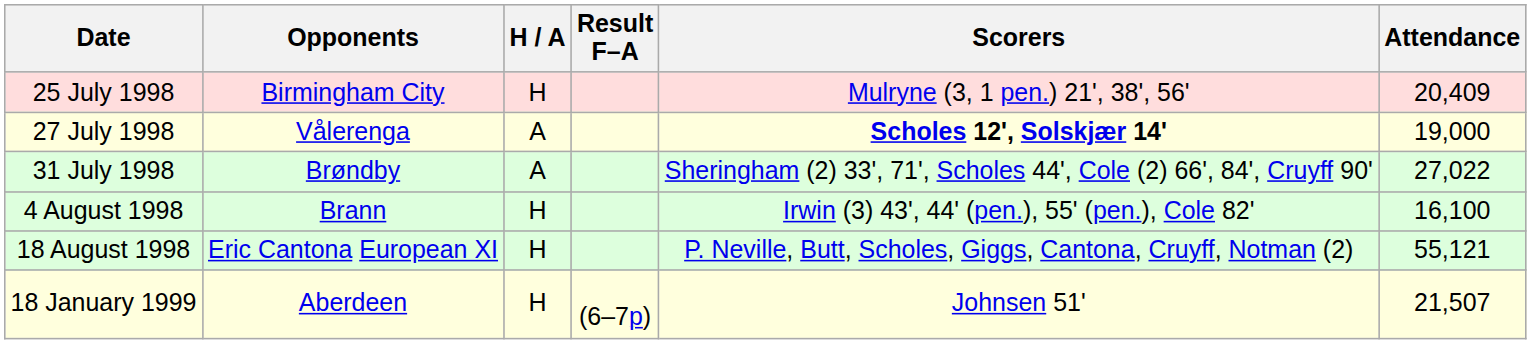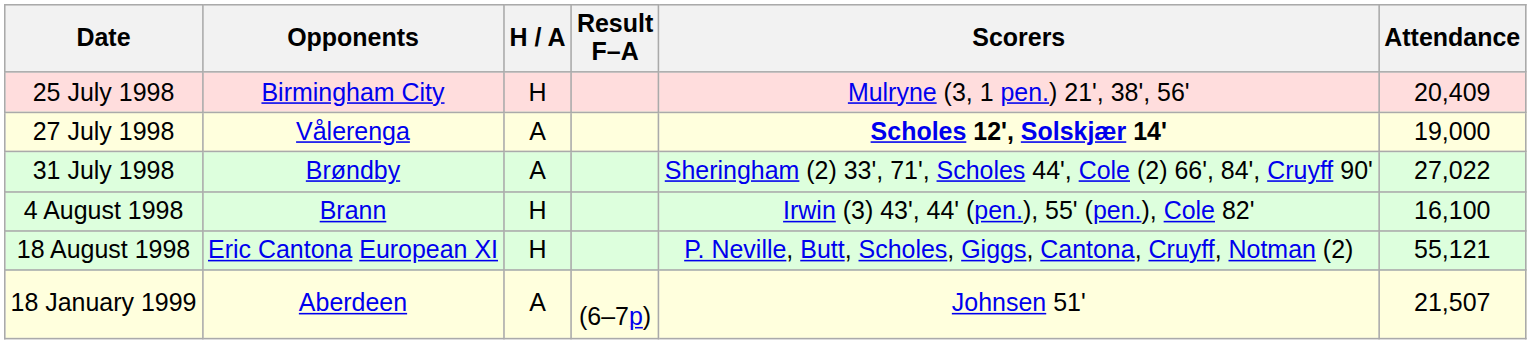18 January 1999 | H / A: H -> A
